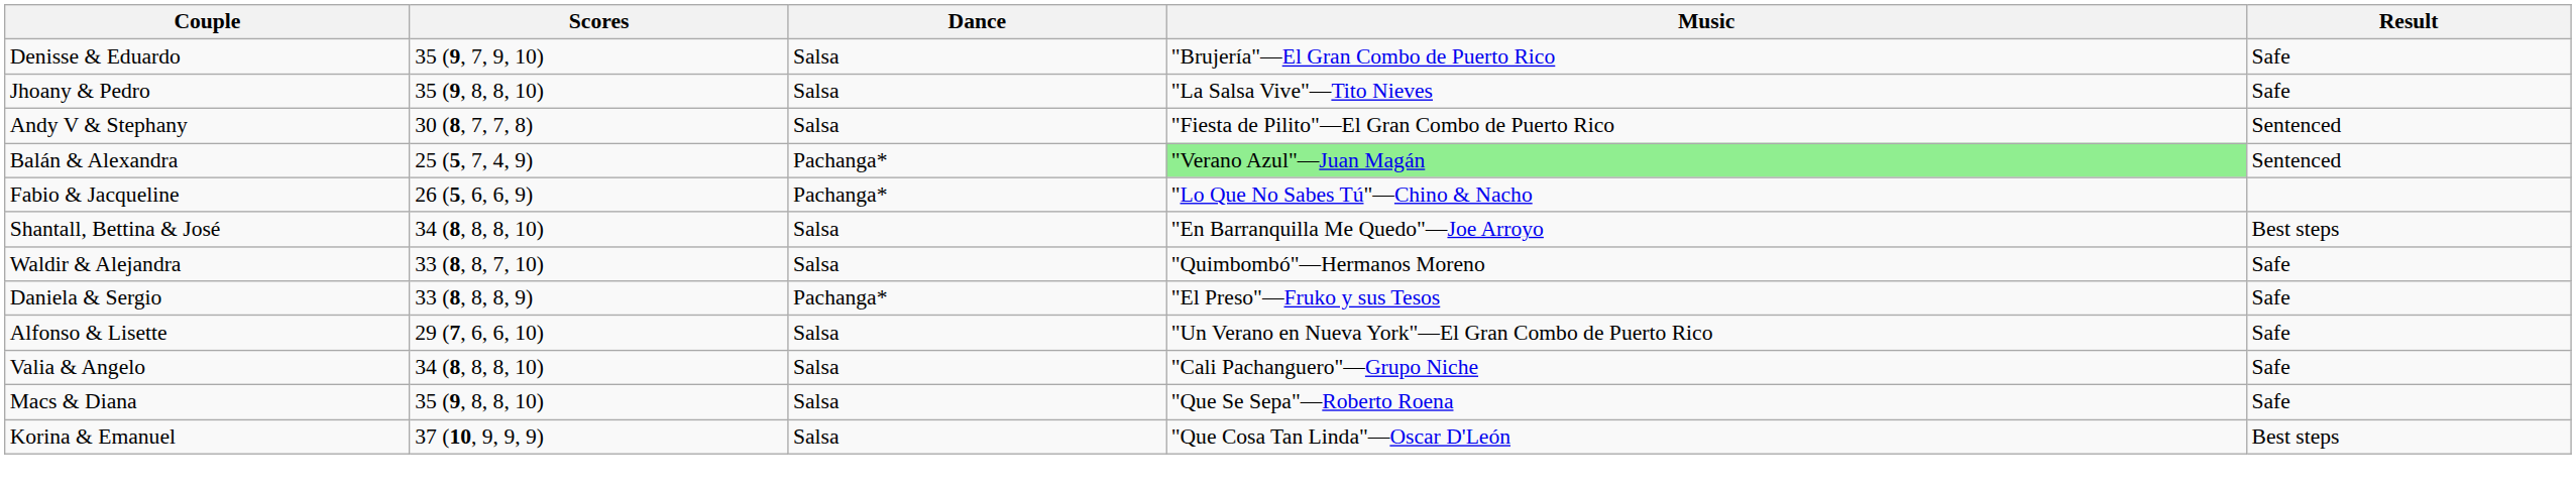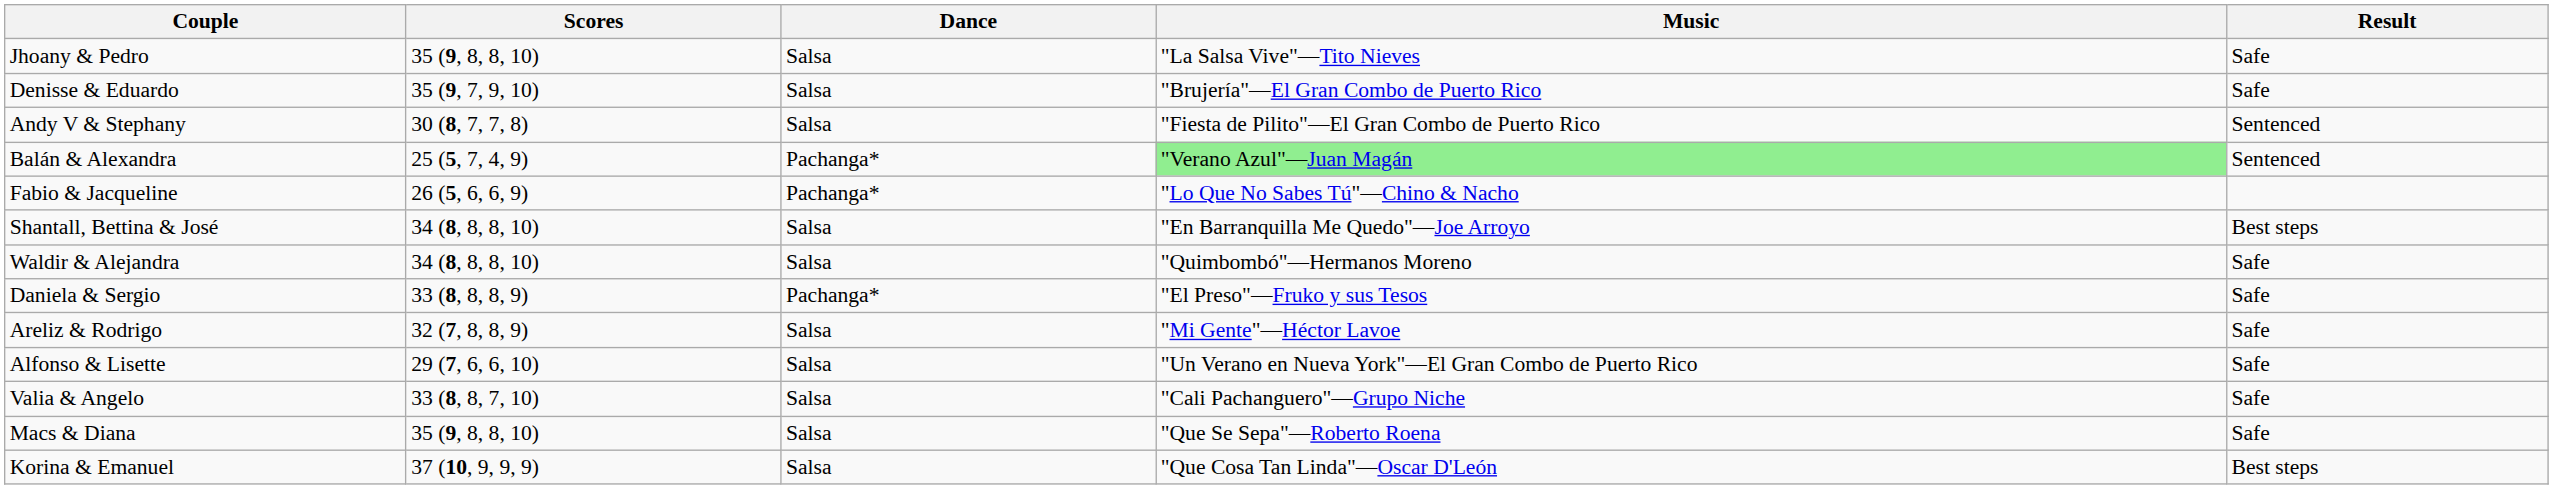rows swapped: Jhoany & Pedro <-> Denisse & Eduardo
Waldir & Alejandra | Scores: 33 (8, 8, 7, 10) -> 34 (8, 8, 8, 10)
+ row: Areliz & Rodrigo | 32 (7, 8, 8, 9) | Salsa | "Mi Gente"—Héctor Lavoe | Safe
Valia & Angelo | Scores: 34 (8, 8, 8, 10) -> 33 (8, 8, 7, 10)
